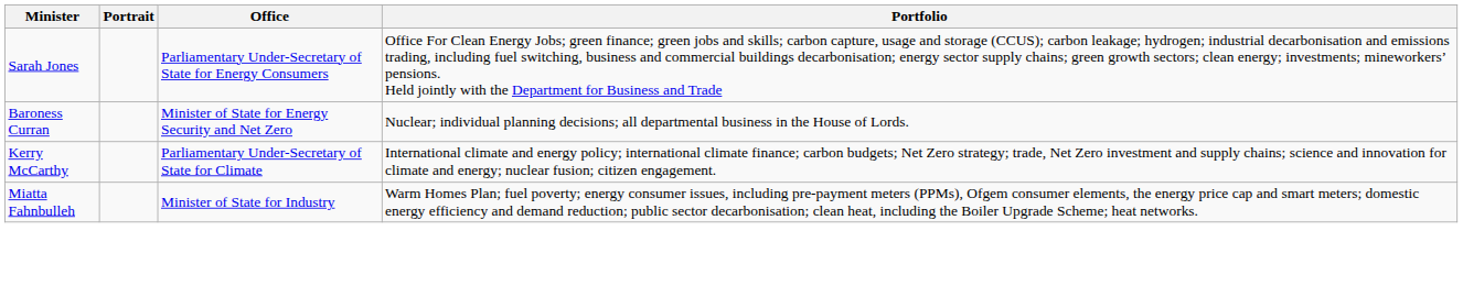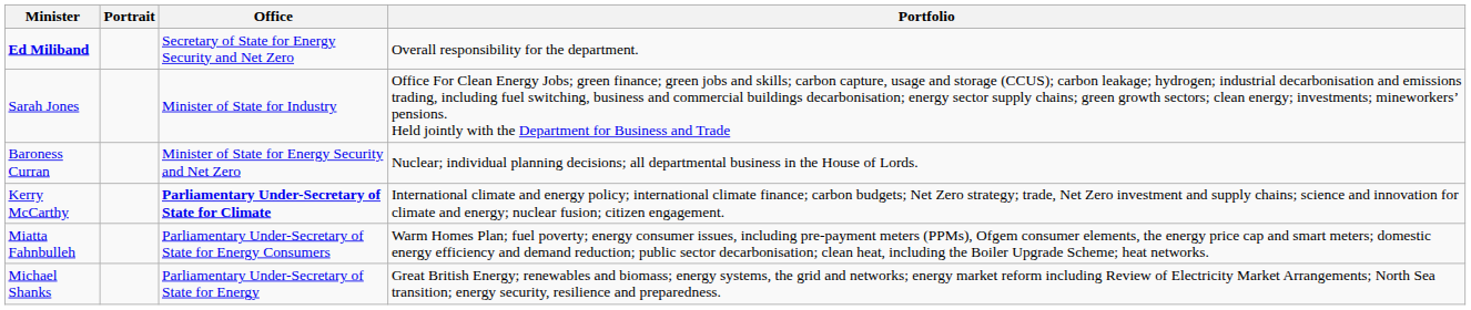+ row: Ed Miliband | Secretary of State for Energy Security and Net Zero | Overall responsibility for the department.
Sarah Jones | Office: Parliamentary Under-Secretary of State for Energy Consumers -> Minister of State for Industry
Kerry McCarthy | Office: normal -> bold
Miatta Fahnbulleh | Office: Minister of State for Industry -> Parliamentary Under-Secretary of State for Energy Consumers
+ row: Michael Shanks | Parliamentary Under-Secretary of State for Energy | Great British Energy; renewables and biomass; energy systems, the grid and networks; energy market reform including Review of Electricity Market Arrangements; North Sea transition; energy security, resilience and preparedness.
